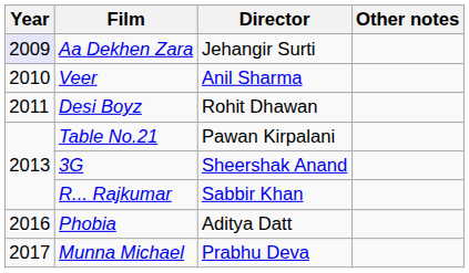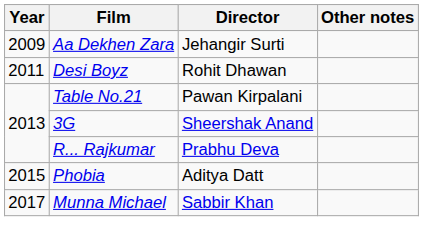Aa Dekhen Zara | Year: lavender background -> no background
- row: 2010 | Veer | Anil Sharma
R... Rajkumar | Director: Sabbir Khan -> Prabhu Deva
Phobia | Year: 2016 -> 2015
Munna Michael | Director: Prabhu Deva -> Sabbir Khan
